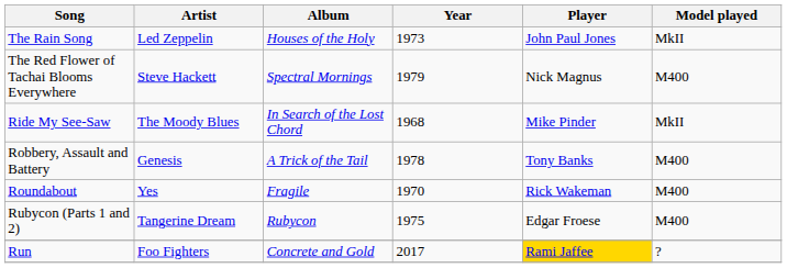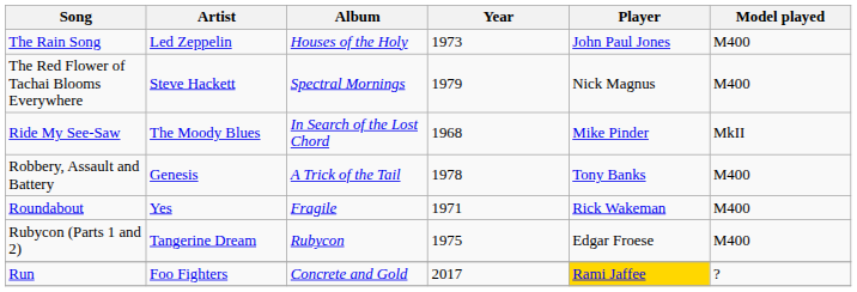The Rain Song | Model played: MkII -> M400
Roundabout | Year: 1970 -> 1971
